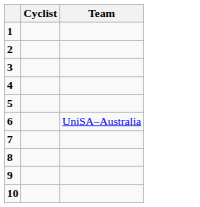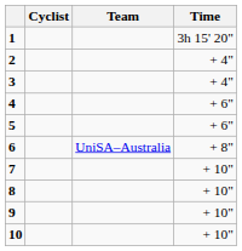+ column: Time | 3h 15' 20" | + 4" | + 4" | + 6" | + 6" | + 8" | + 10" | + 10" | + 10" | + 10"
